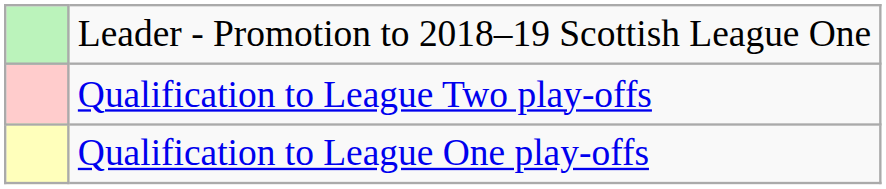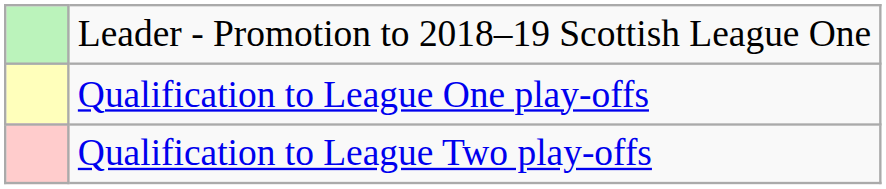rows swapped: Qualification to League One play-offs <-> Qualification to League Two play-offs
